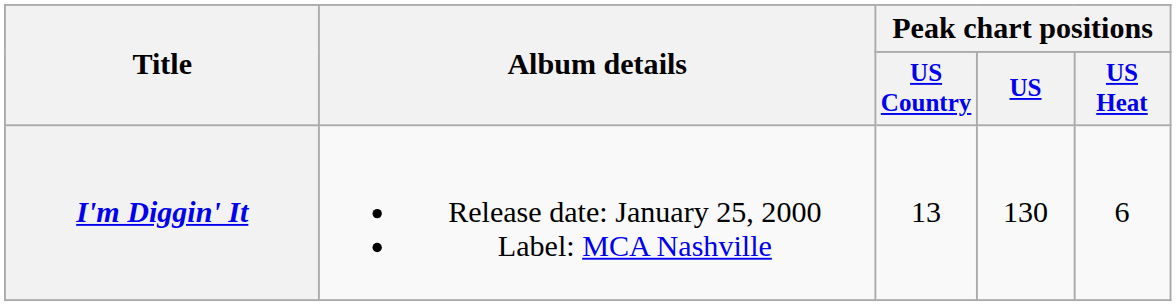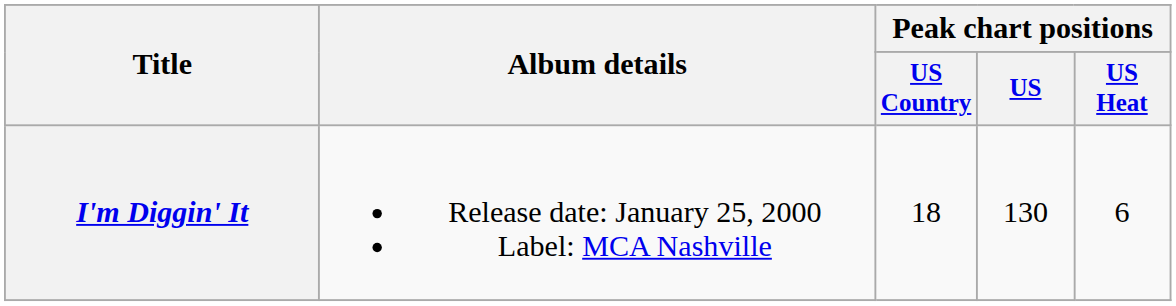I'm Diggin' It | Peak chart positions / US Country: 13 -> 18
